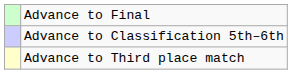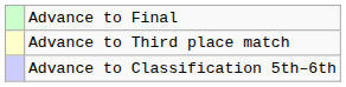rows swapped: Advance to Third place match <-> Advance to Classification 5th–6th
